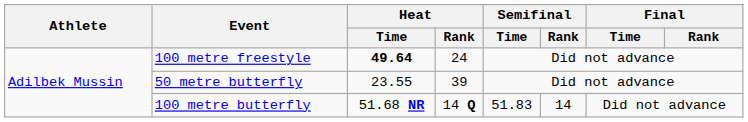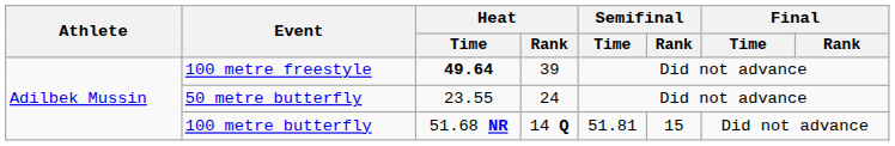100 metre freestyle | Heat / Rank: 24 -> 39
50 metre butterfly | Heat / Rank: 39 -> 24
100 metre butterfly | Semifinal / Time: 51.83 -> 51.81
100 metre butterfly | Semifinal / Rank: 14 -> 15
